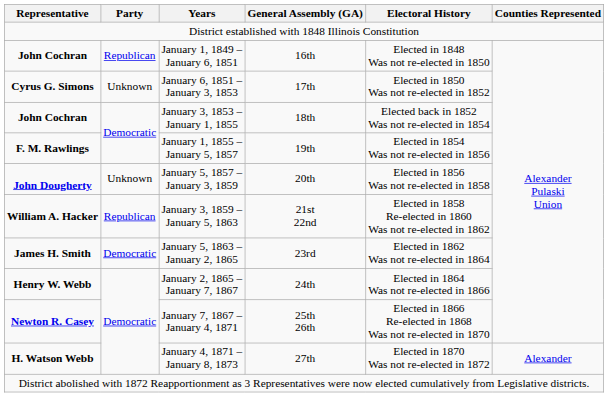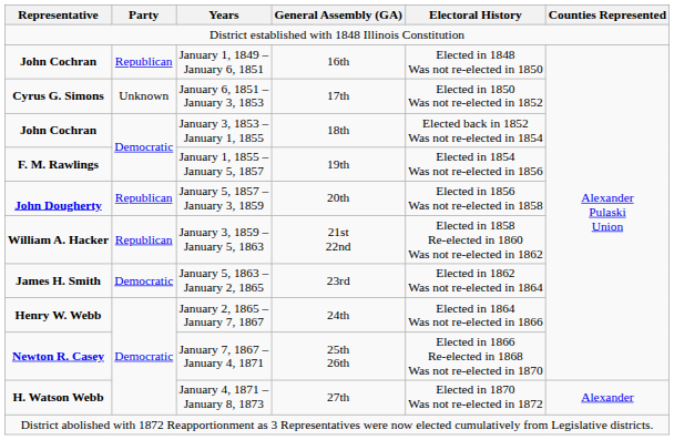January 5, 1857 – January 3, 1859 | Party: Unknown -> Republican
